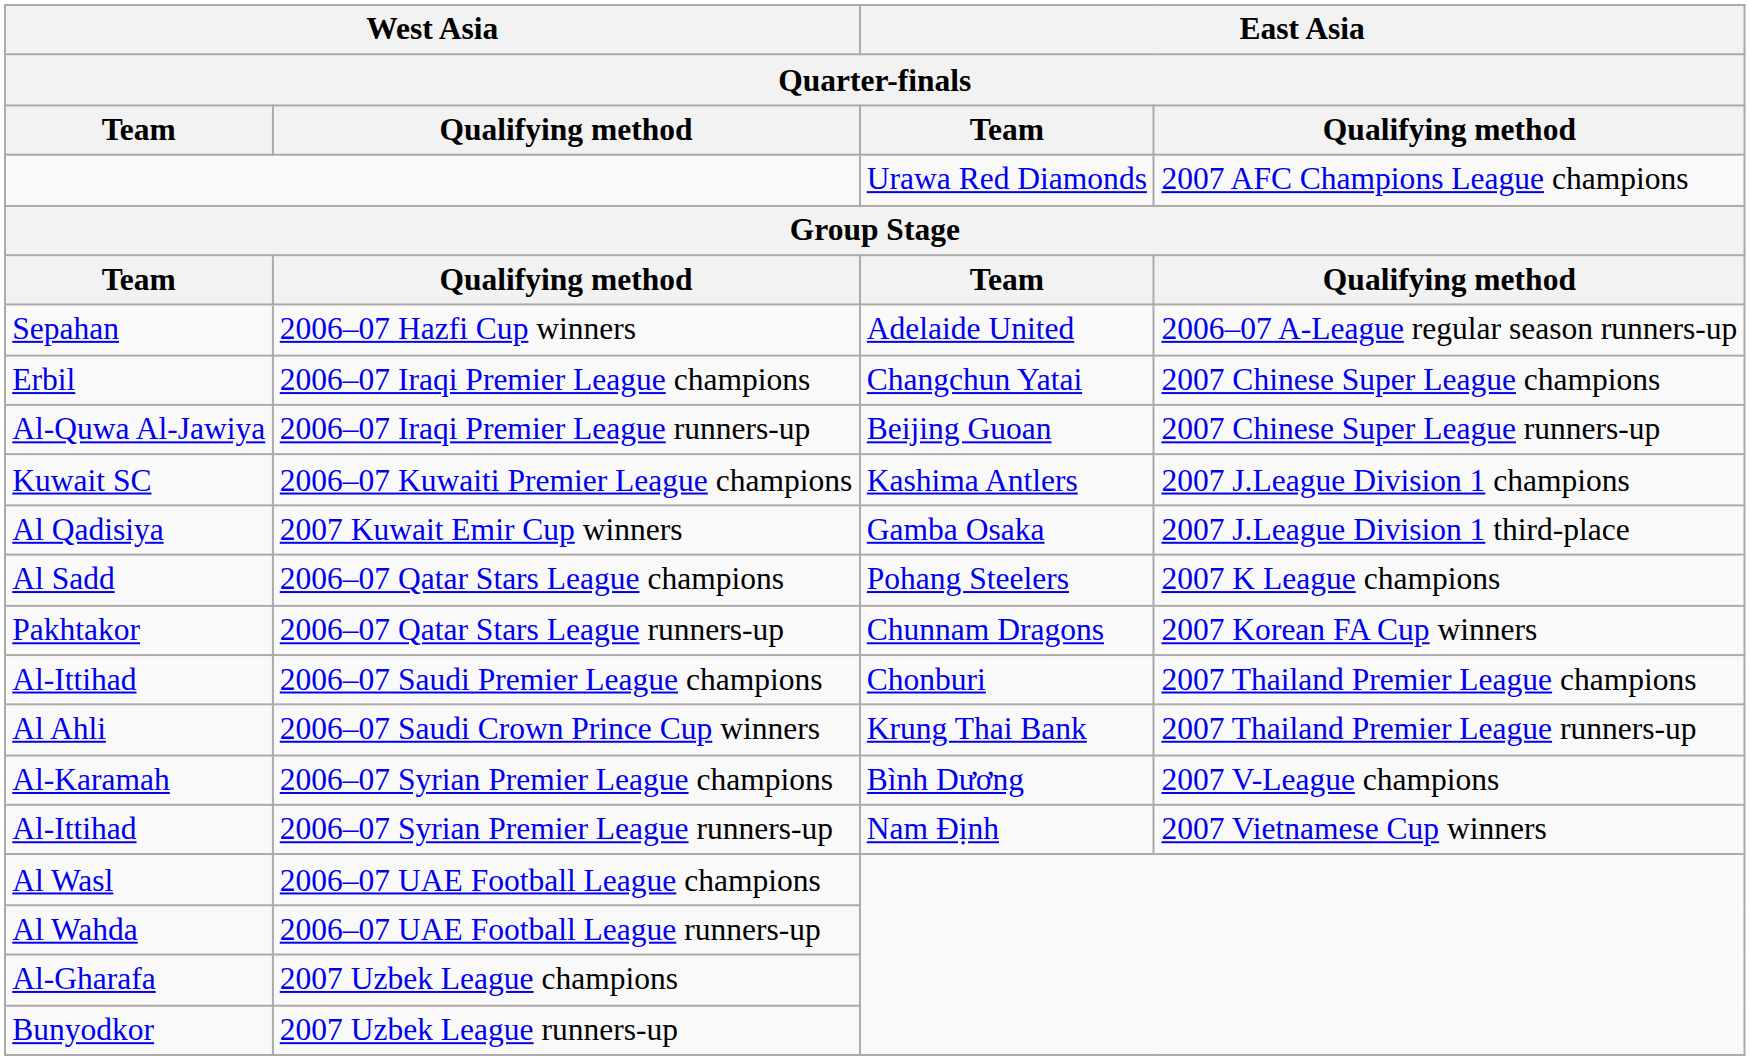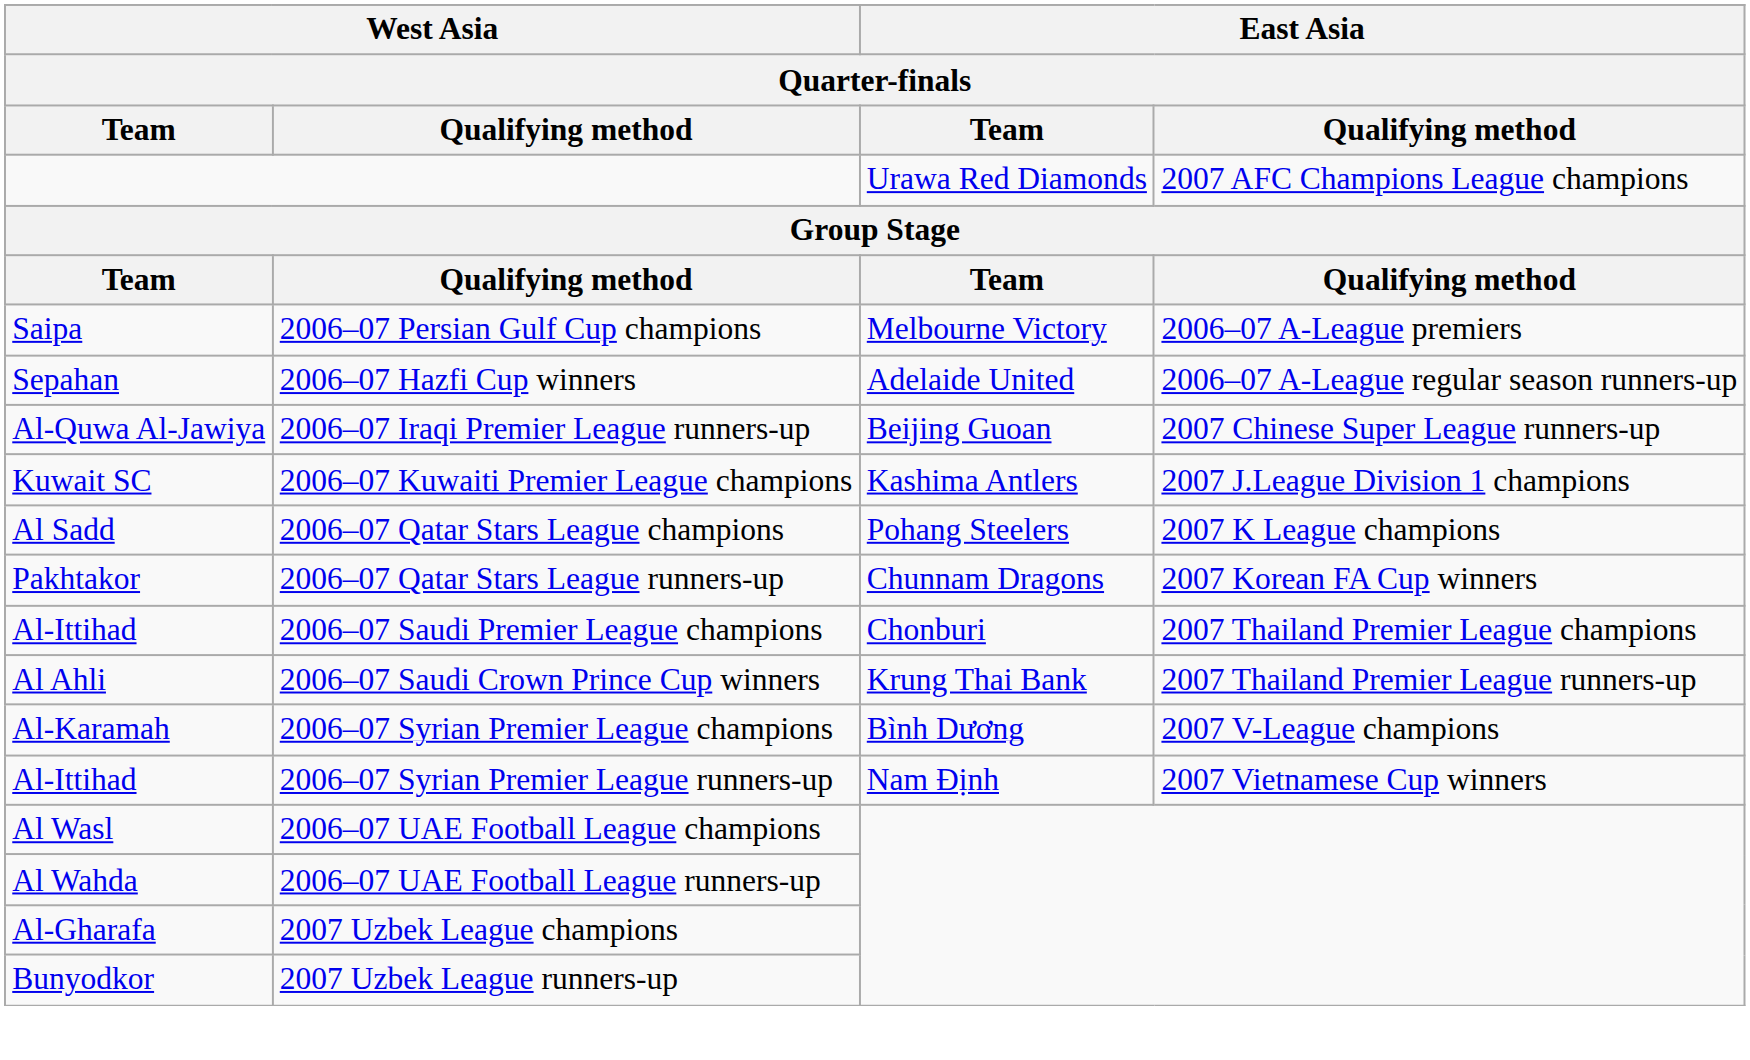+ row: Saipa | 2006–07 Persian Gulf Cup champions | Melbourne Victory | 2006–07 A-League premiers
- row: Erbil | 2006–07 Iraqi Premier League champions | Changchun Yatai | 2007 Chinese Super League champions
- row: Al Qadisiya | 2007 Kuwait Emir Cup winners | Gamba Osaka | 2007 J.League Division 1 third-place
